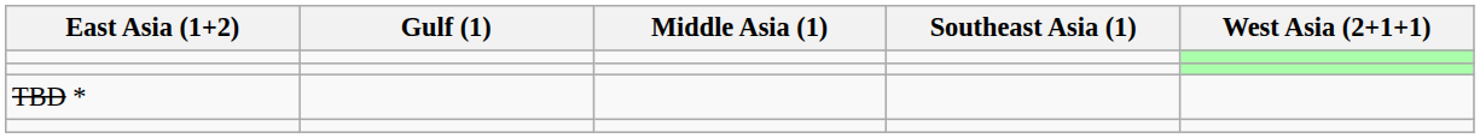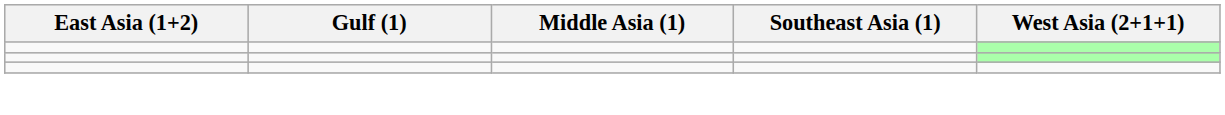- row: TBD *
